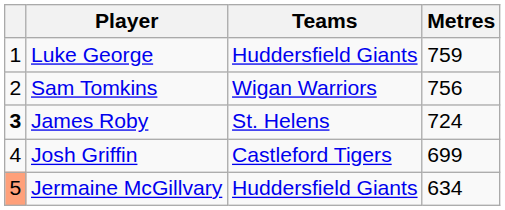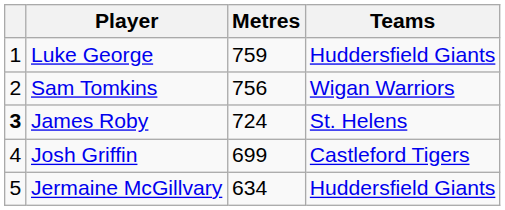columns swapped: Teams <-> Metres
Jermaine McGillvary | column 1: lightsalmon background -> no background
